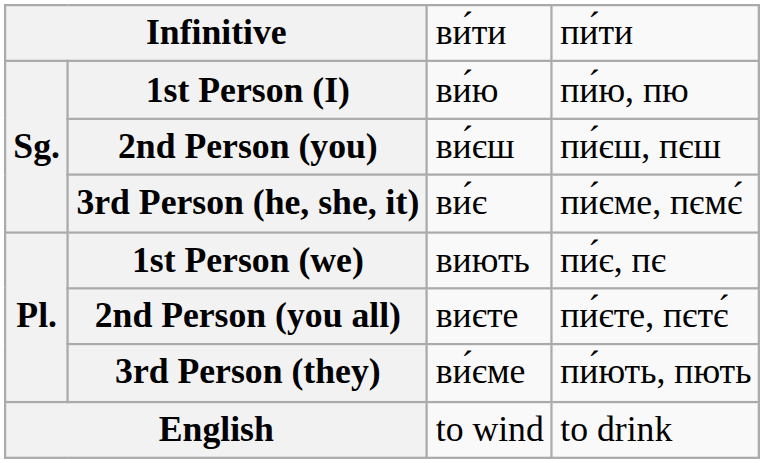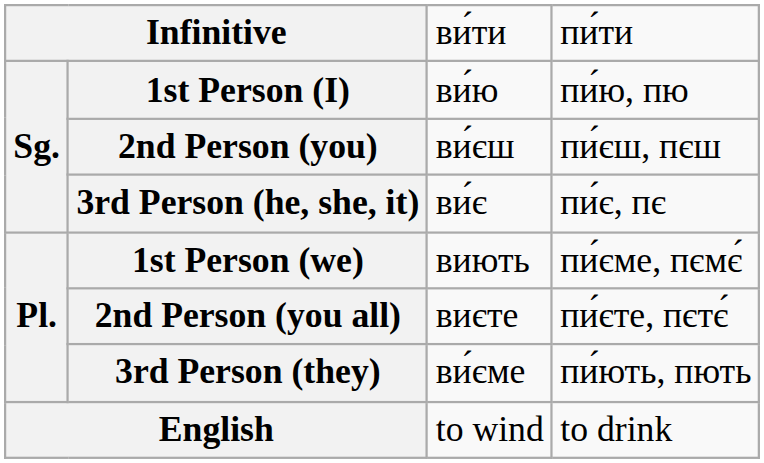3rd Person (he, she, it) | column 4: пи́єме, пємє́ -> пи́є, пє
1st Person (we) | column 4: пи́є, пє -> пи́єме, пємє́
